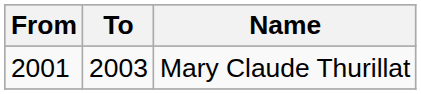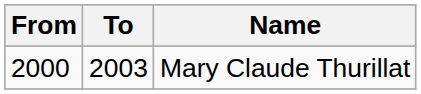Mary Claude Thurillat | From: 2001 -> 2000
